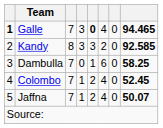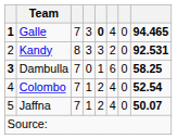Kandy | column 8: 92.585 -> 92.531
Dambulla | column 1: normal -> bold
Colombo | column 8: 52.45 -> 52.54
